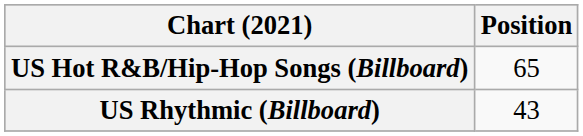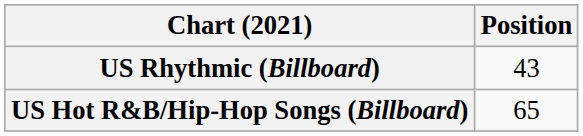rows swapped: US Hot R&B/Hip-Hop Songs (Billboard) <-> US Rhythmic (Billboard)
